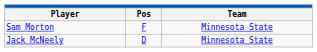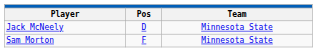rows swapped: Jack McNeely <-> Sam Morton
